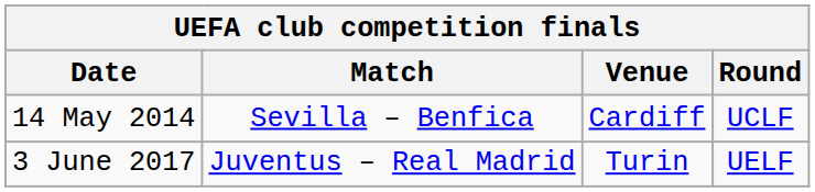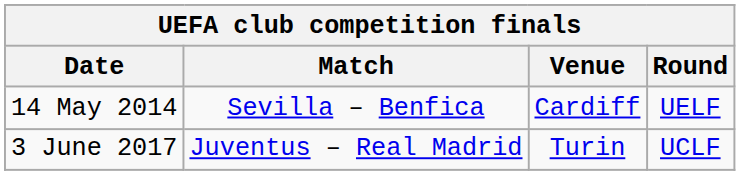14 May 2014 | Round: UCLF -> UELF
3 June 2017 | Round: UELF -> UCLF
